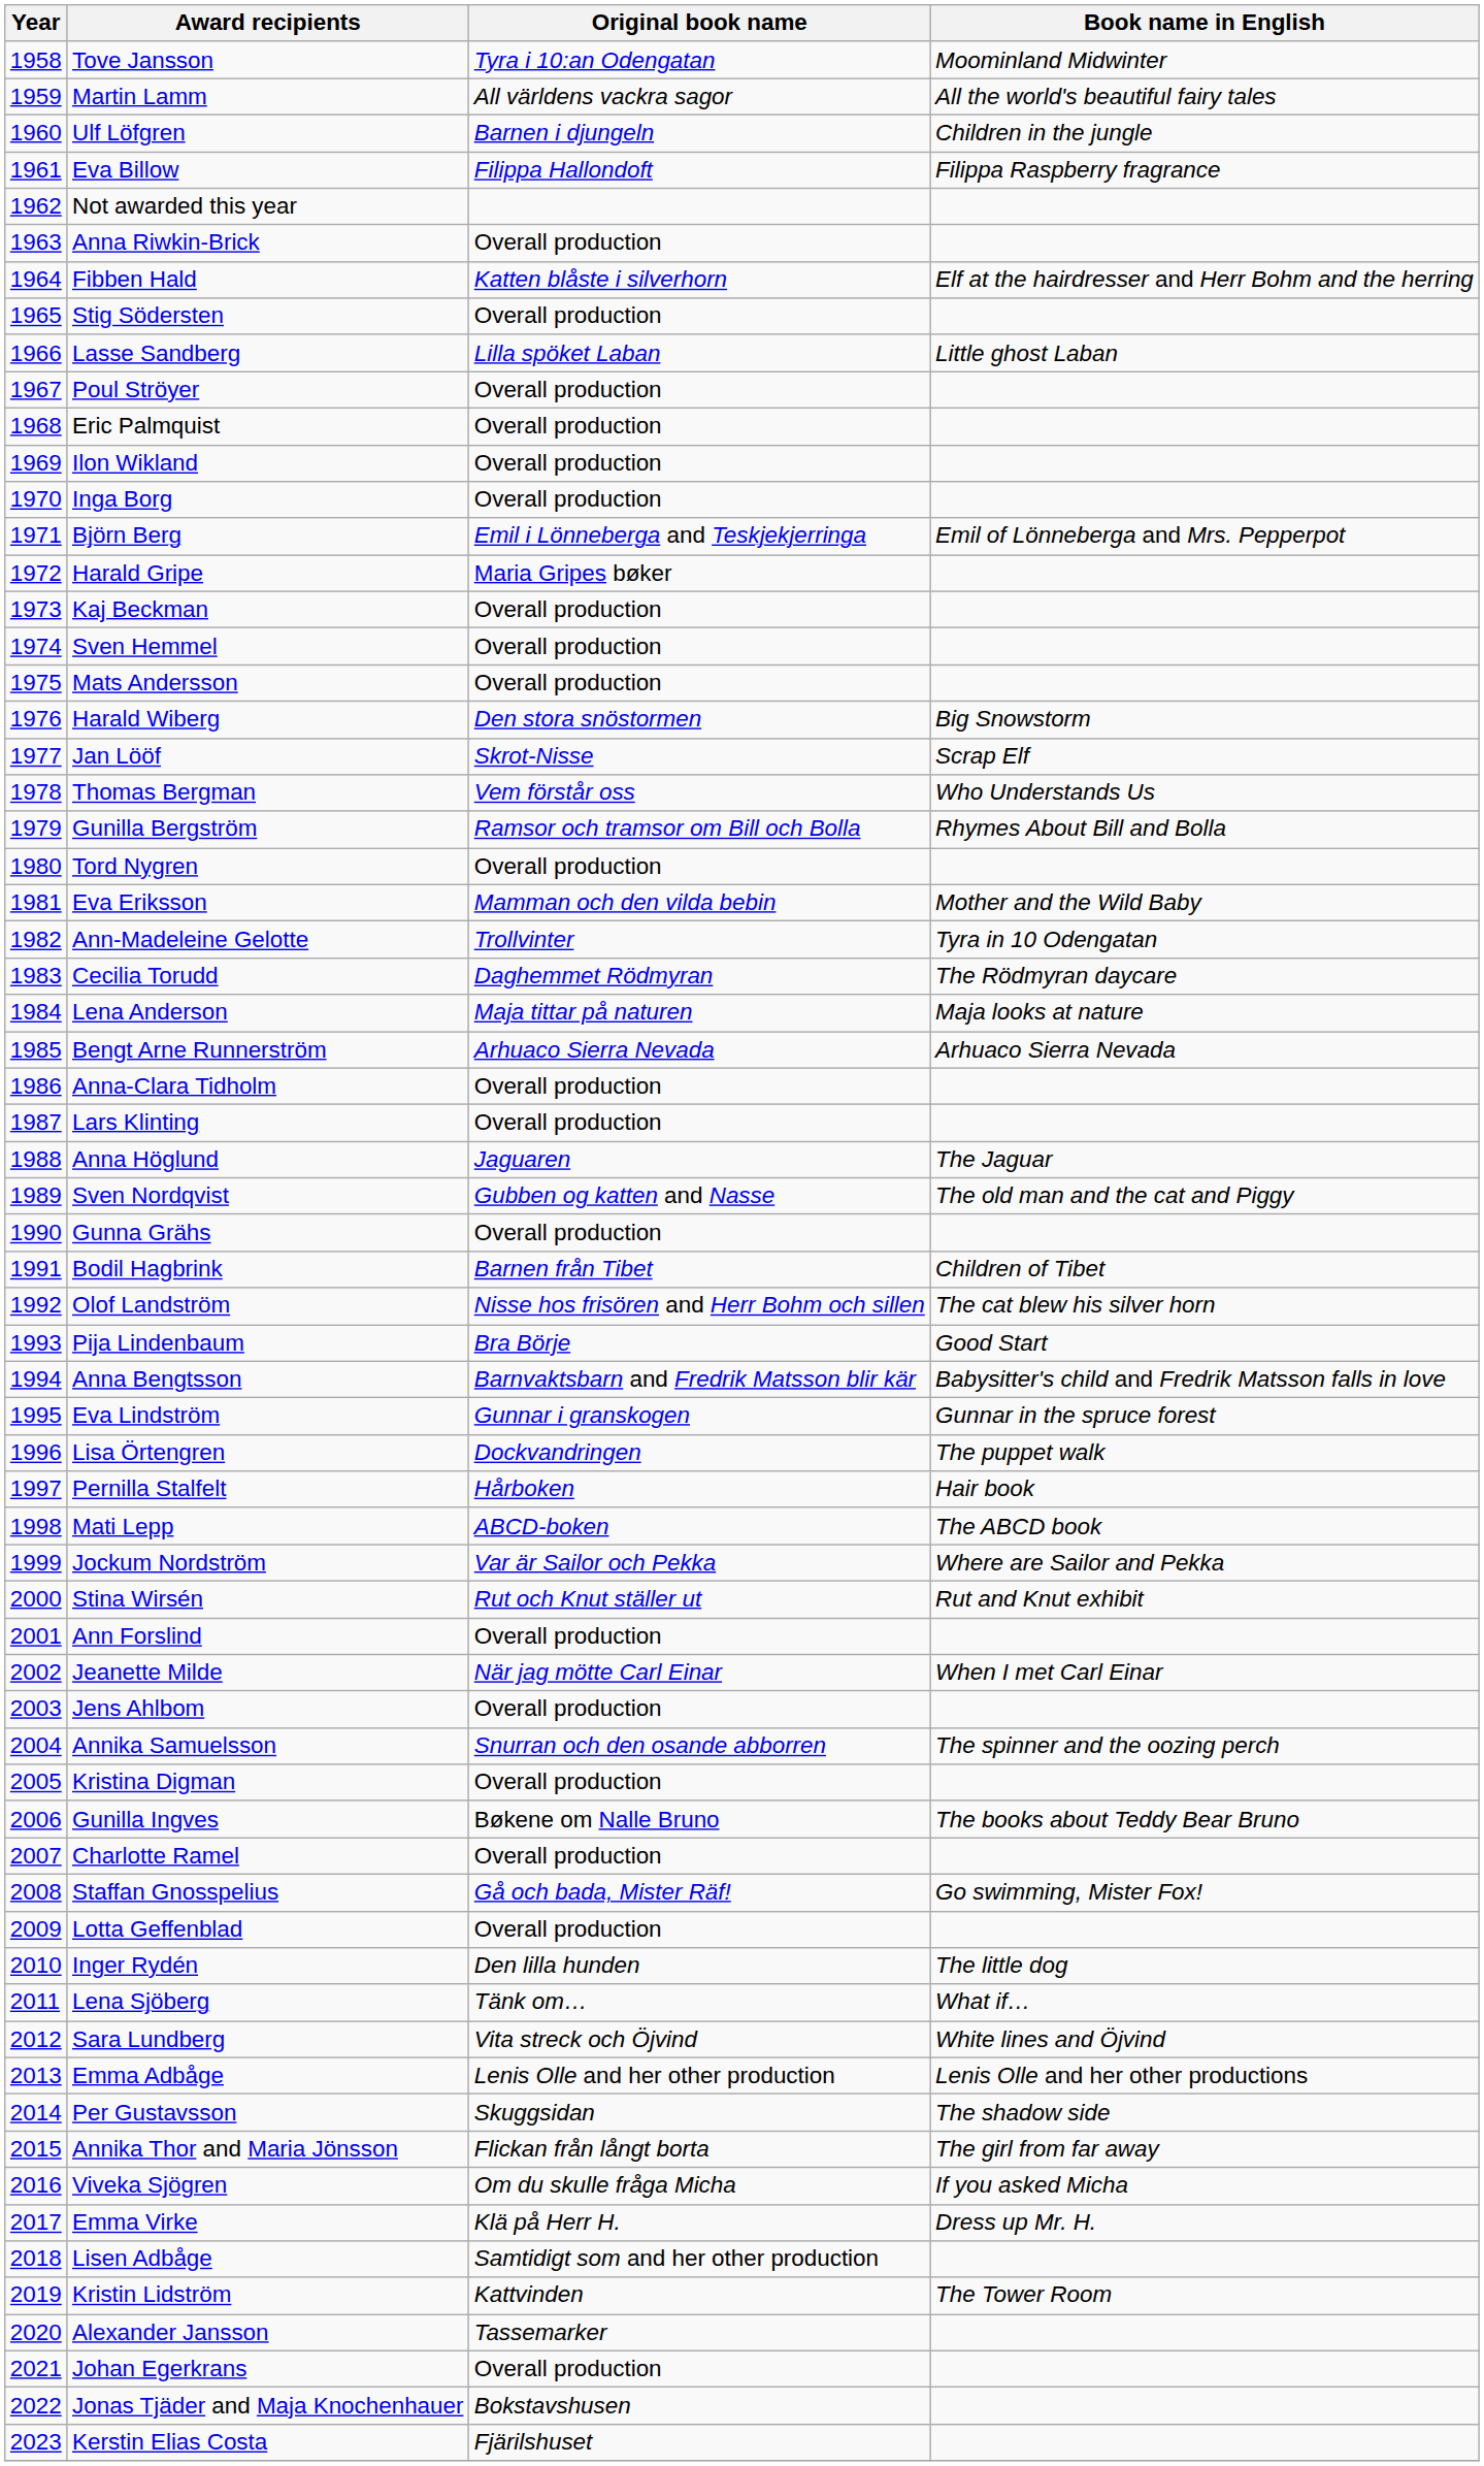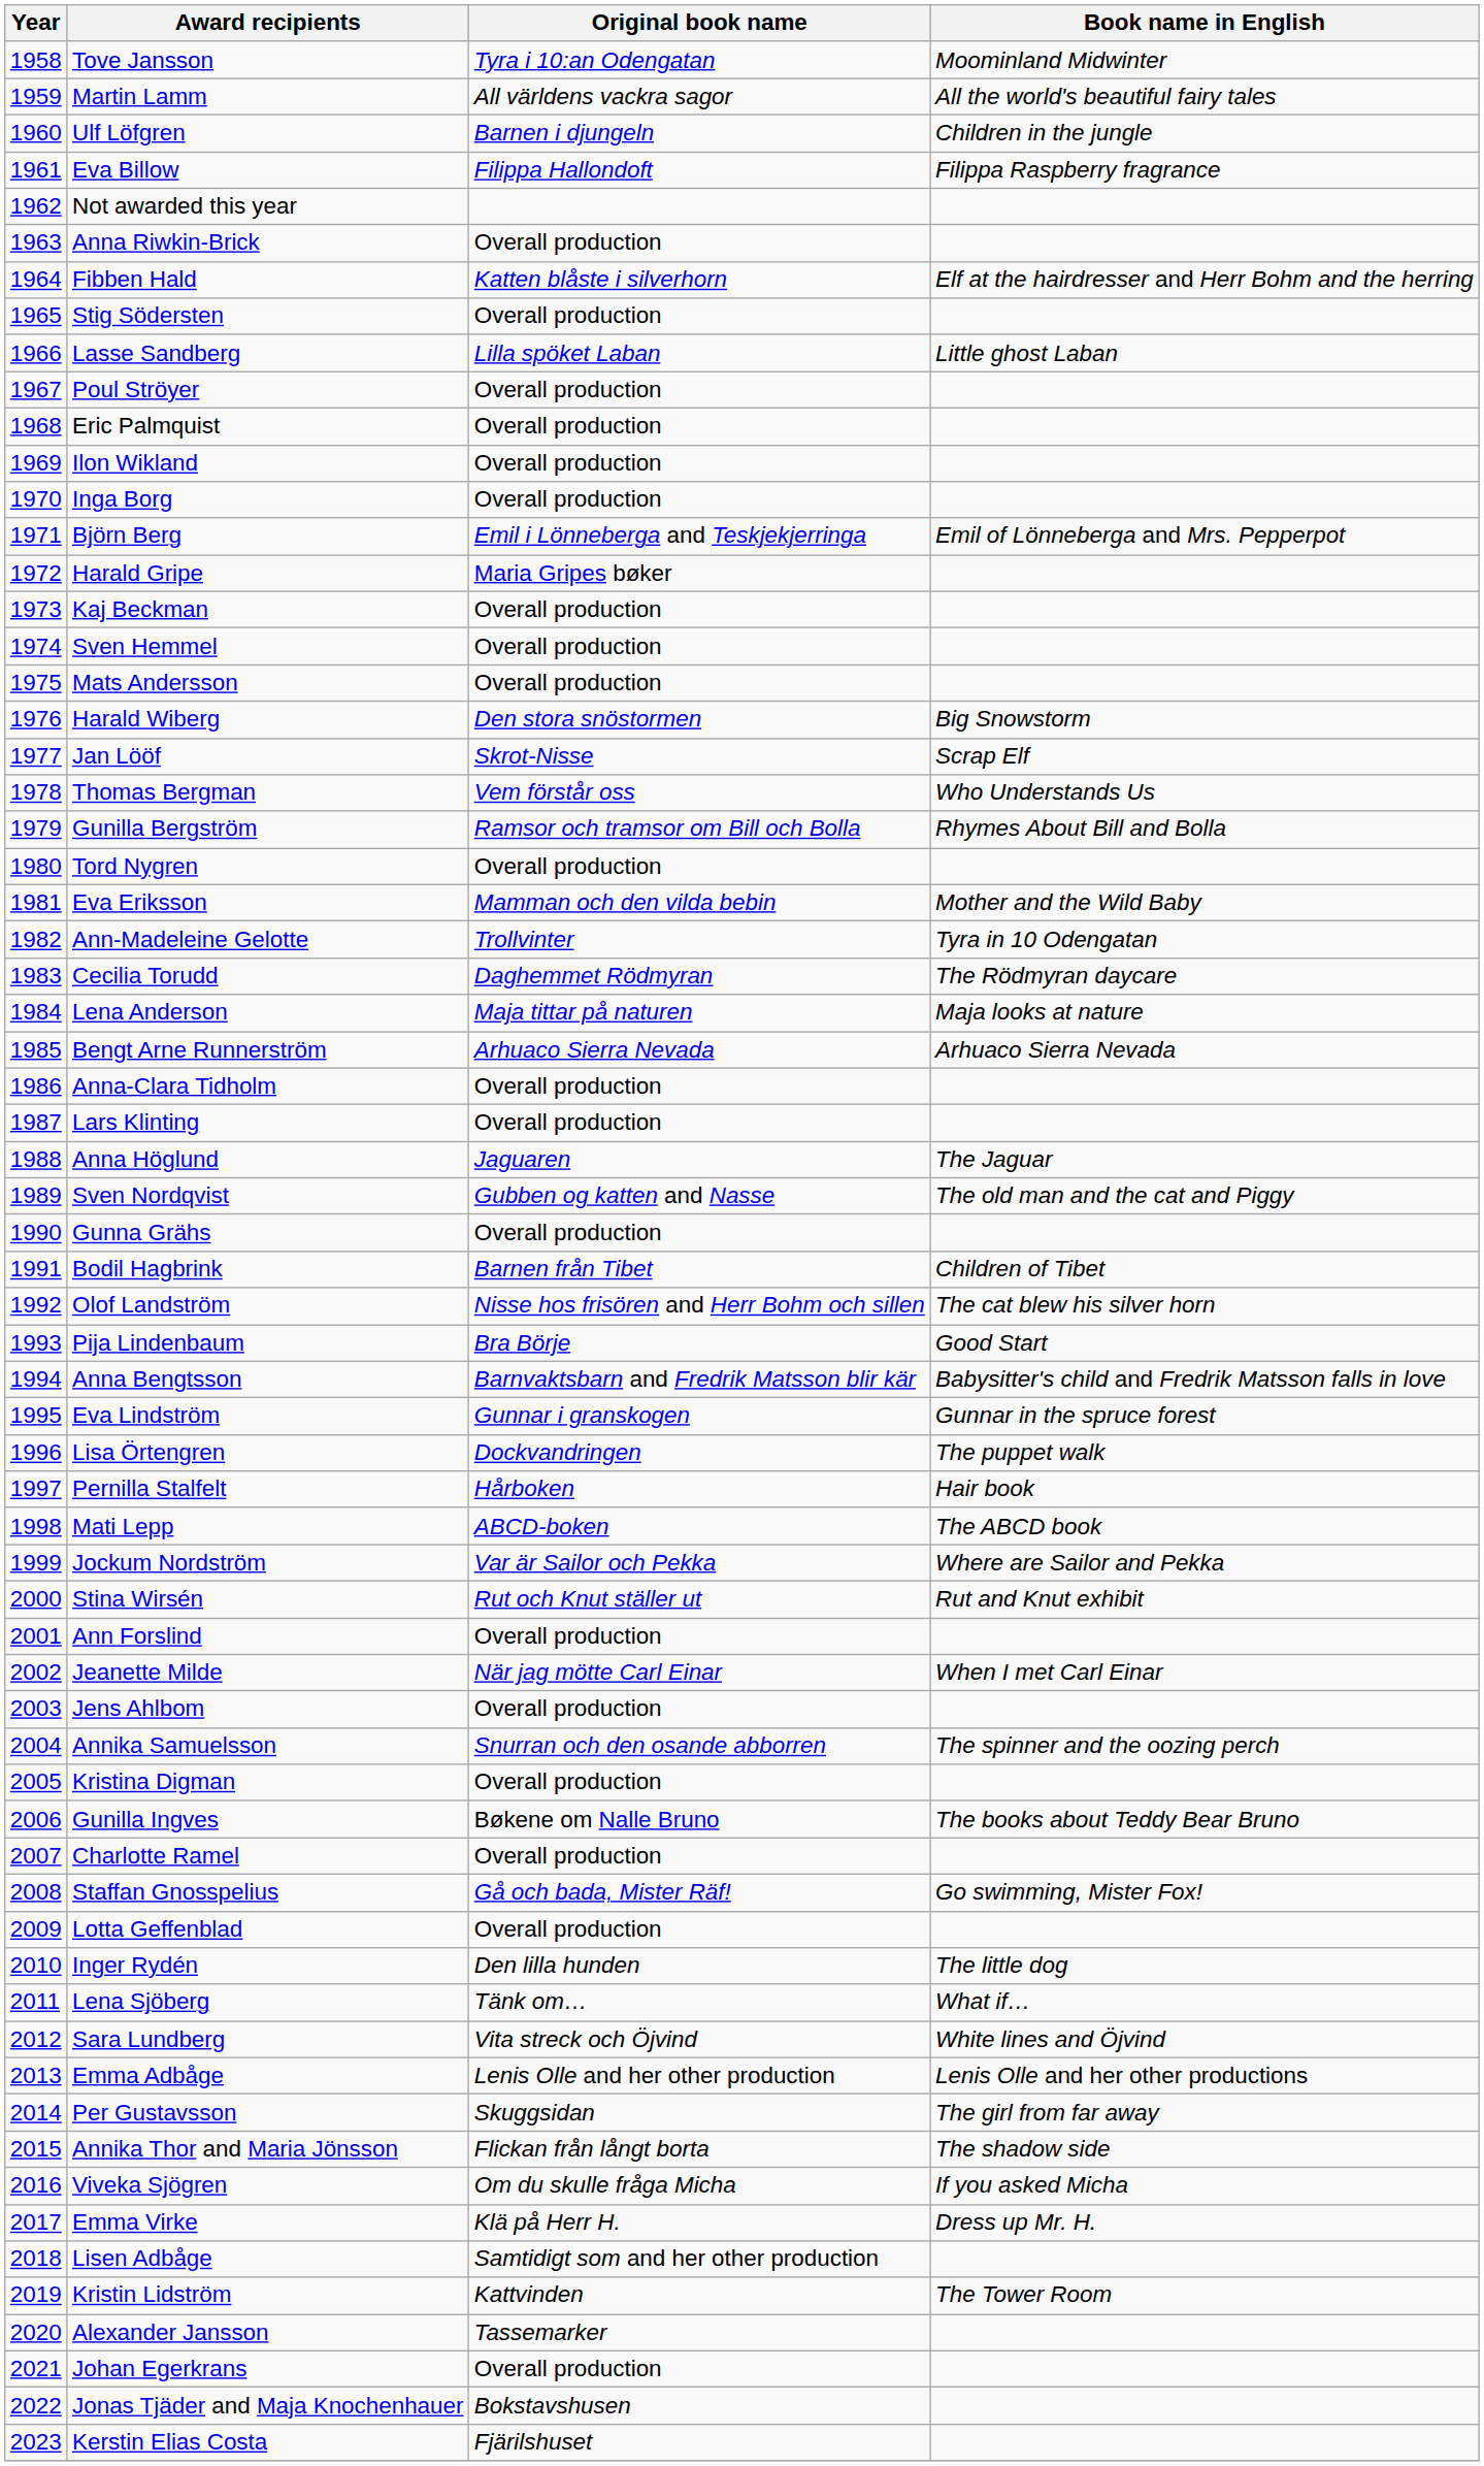Per Gustavsson | Book name in English: The shadow side -> The girl from far away
Annika Thor and Maria Jönsson | Book name in English: The girl from far away -> The shadow side
